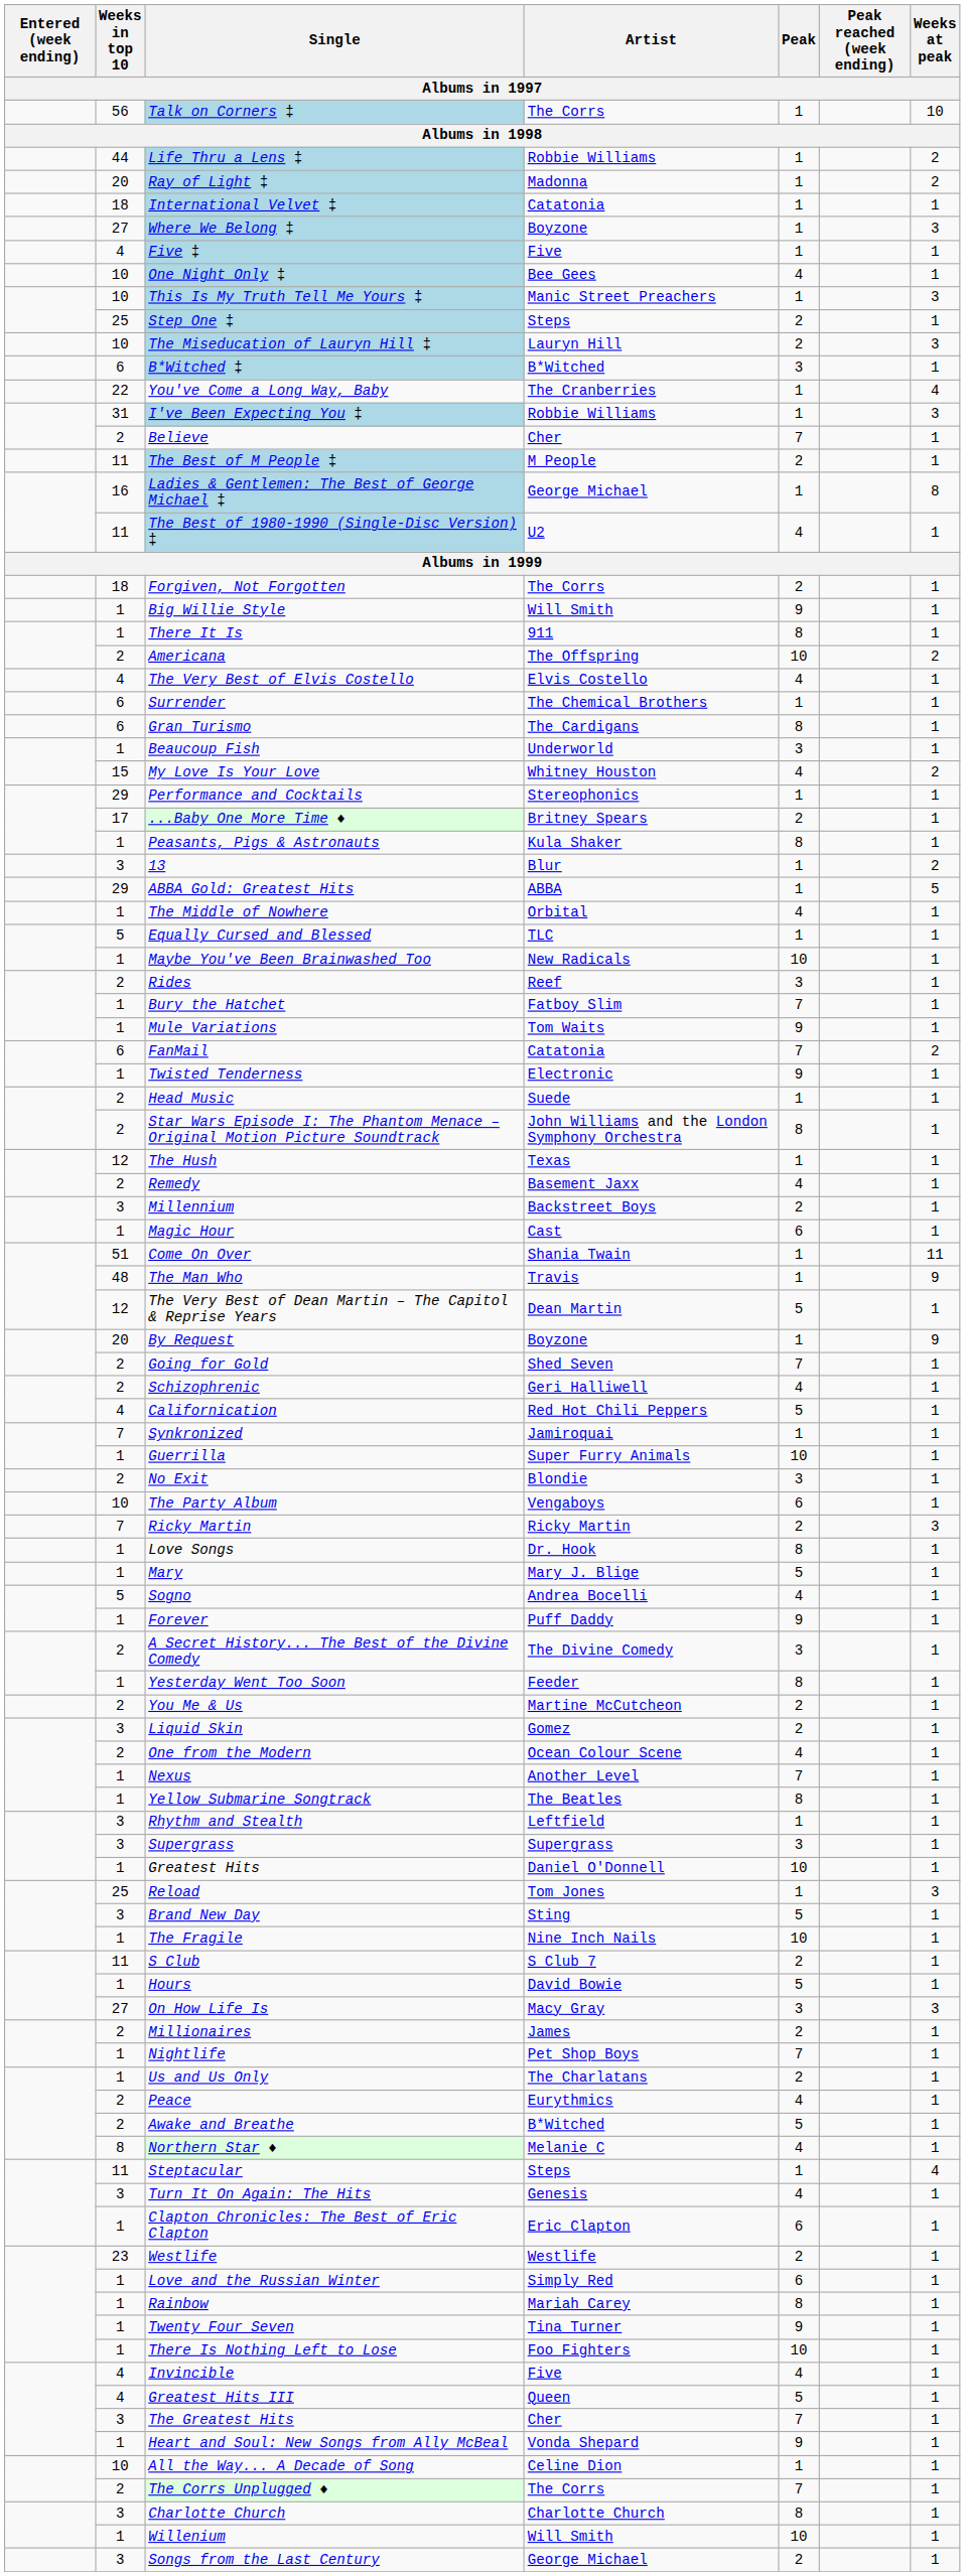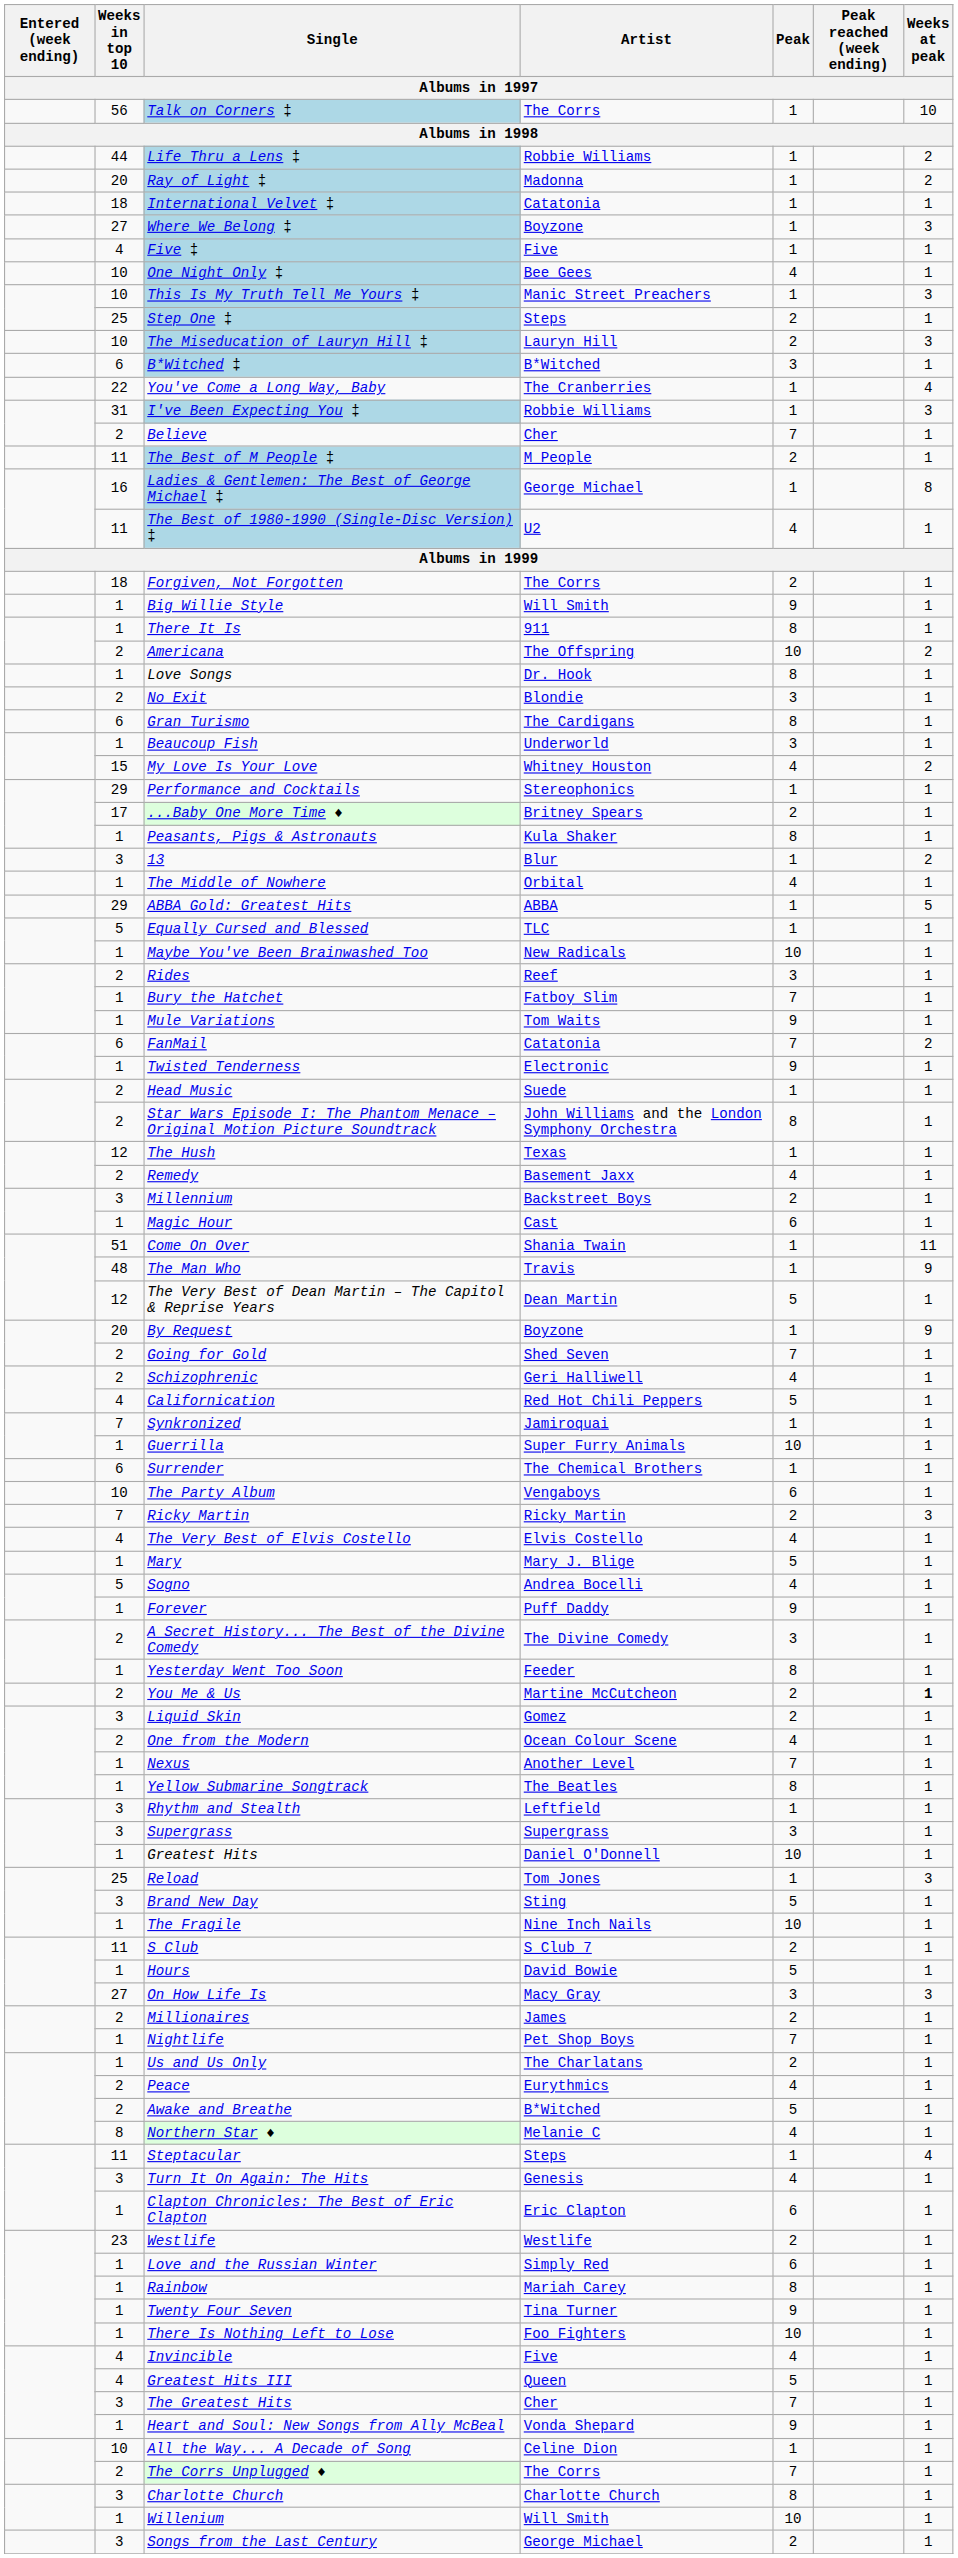rows swapped: Love Songs <-> The Very Best of Elvis Costello
rows swapped: No Exit <-> Surrender
rows swapped: ABBA Gold: Greatest Hits <-> The Middle of Nowhere
You Me & Us | Weeks at peak: normal -> bold
